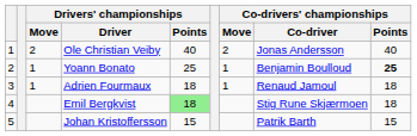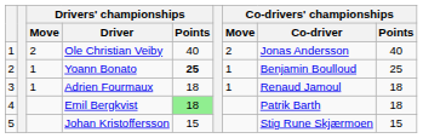Yoann Bonato | Drivers' championships / Points: normal -> bold
Yoann Bonato | Co-drivers' championships / Points: bold -> normal
Emil Bergkvist | Co-drivers' championships / Co-driver: Stig Rune Skjærmoen -> Patrik Barth
Johan Kristoffersson | Co-drivers' championships / Co-driver: Patrik Barth -> Stig Rune Skjærmoen
